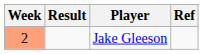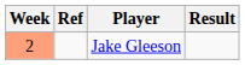columns swapped: Result <-> Ref
